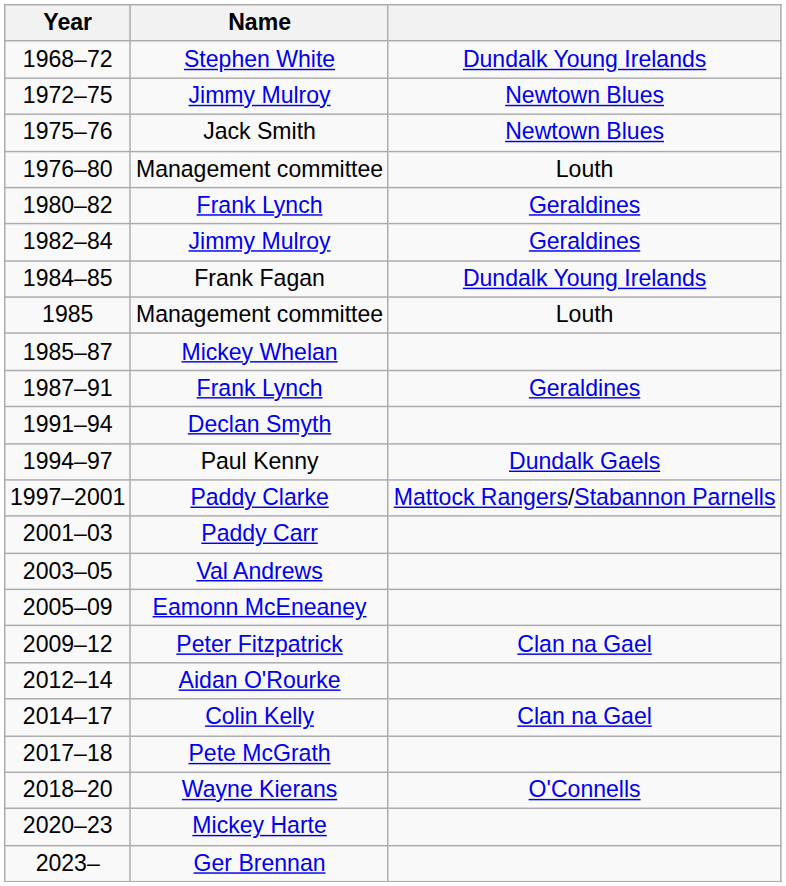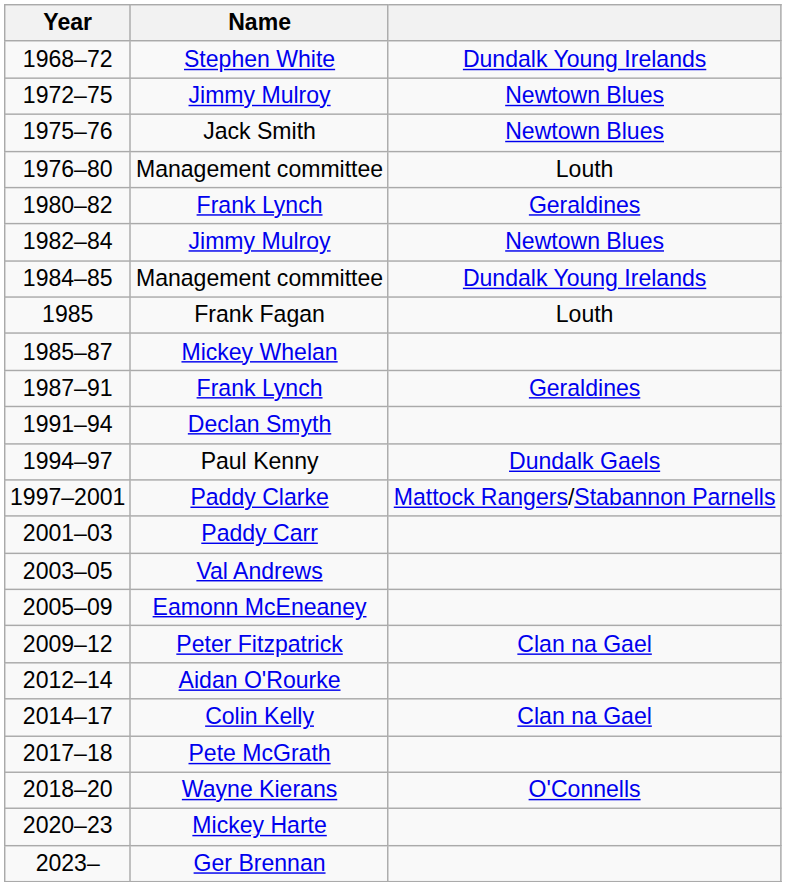1982–84 | column 3: Geraldines -> Newtown Blues
1984–85 | Name: Frank Fagan -> Management committee
1985 | Name: Management committee -> Frank Fagan
